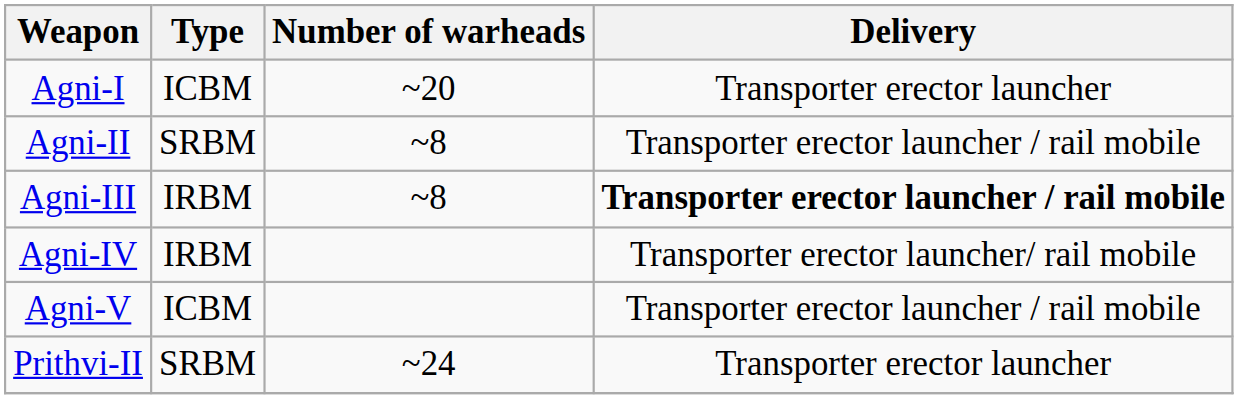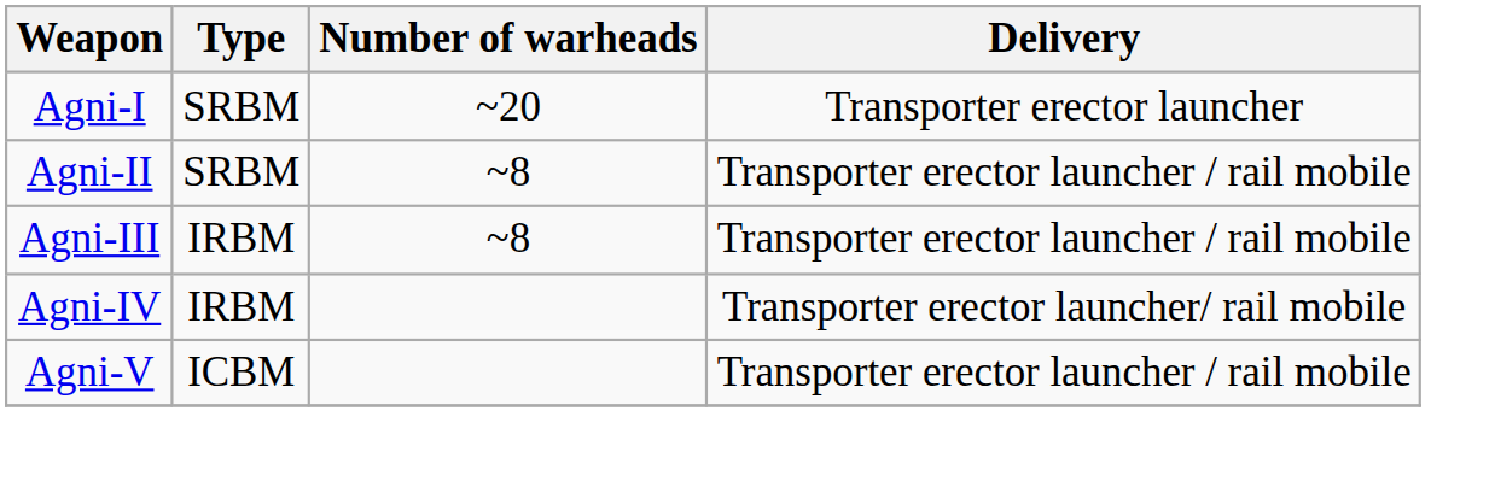Agni-I | Type: ICBM -> SRBM
Agni-III | Delivery: bold -> normal
- row: Prithvi-II | SRBM | ~24 | Transporter erector launcher
